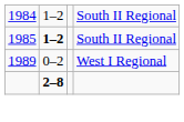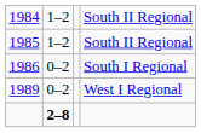1985 / South II Regional | column 2: bold -> normal
+ row: 1986 | 0–2 | South I Regional
